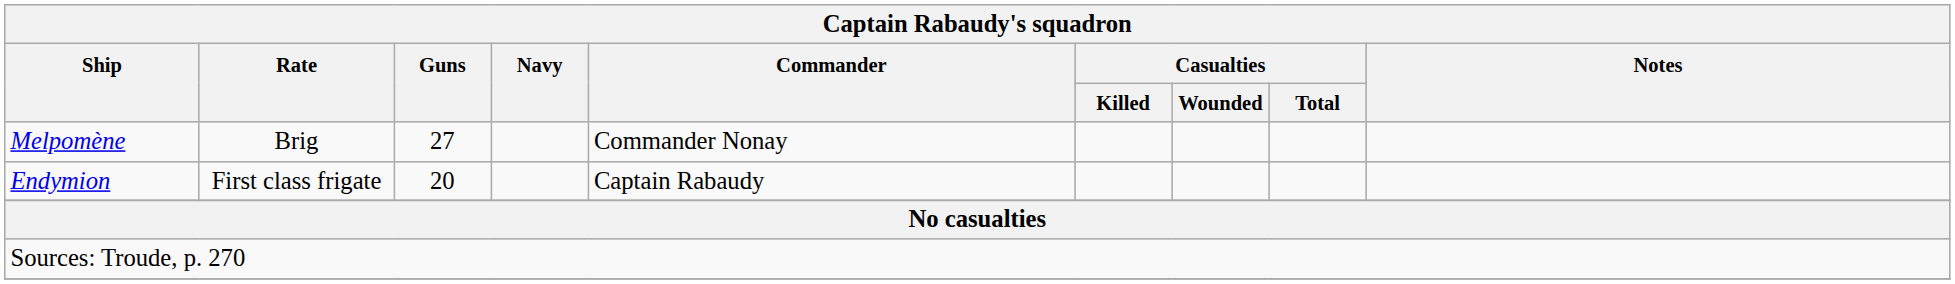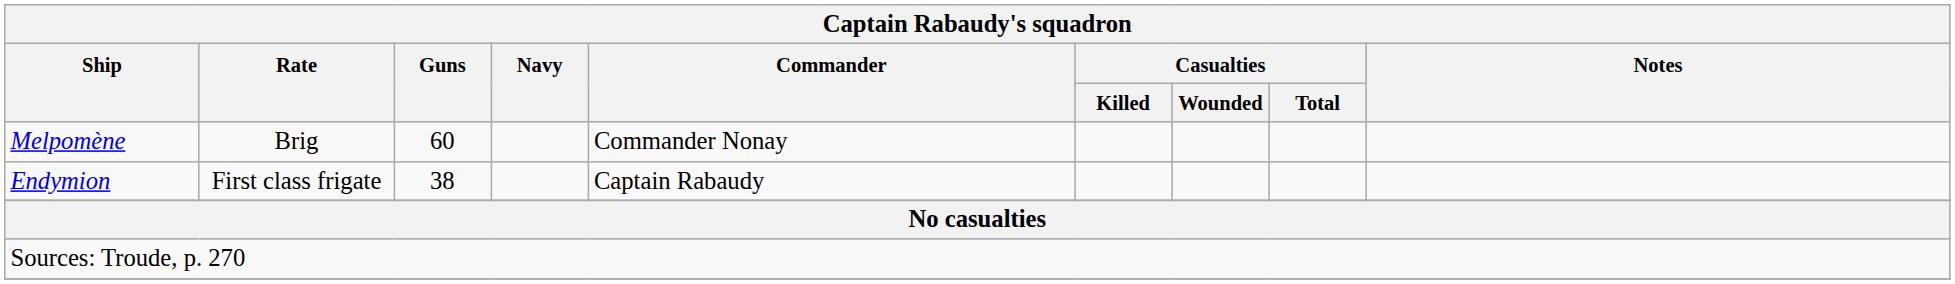Melpomène | Guns: 27 -> 60
Endymion | Guns: 20 -> 38
